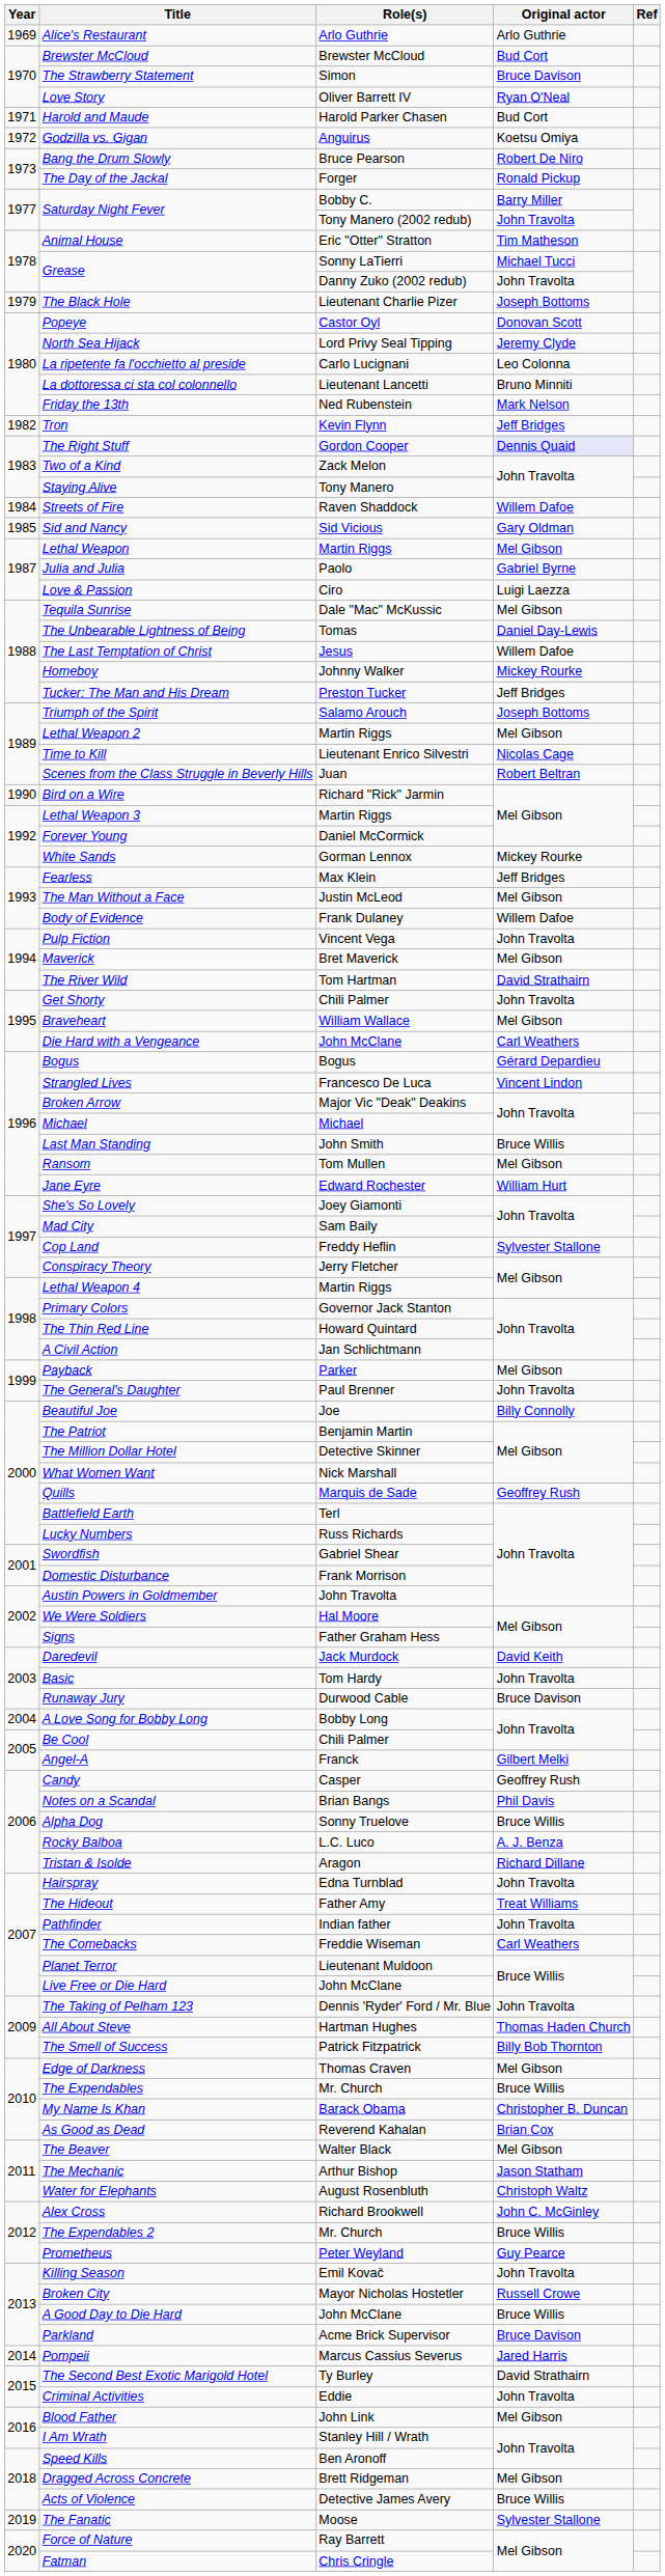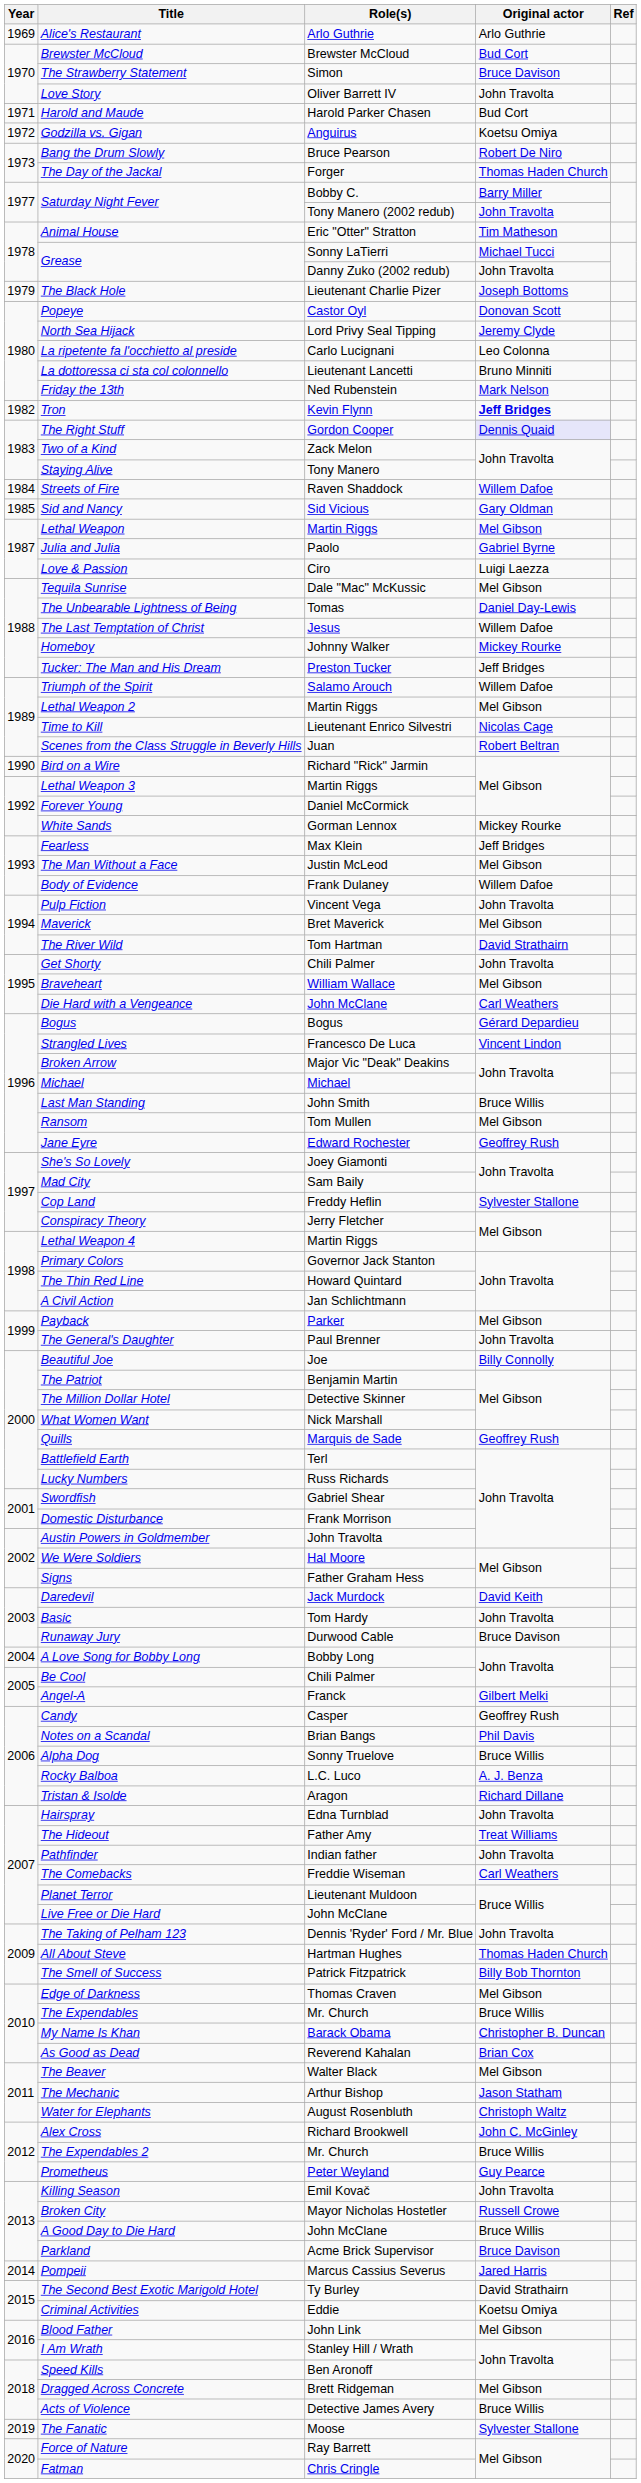Love Story | Original actor: Ryan O'Neal -> John Travolta
The Day of the Jackal | Original actor: Ronald Pickup -> Thomas Haden Church
Tron | Original actor: normal -> bold
Triumph of the Spirit | Original actor: Joseph Bottoms -> Willem Dafoe
Jane Eyre | Original actor: William Hurt -> Geoffrey Rush
Criminal Activities | Original actor: John Travolta -> Koetsu Omiya
